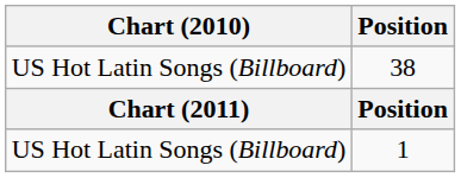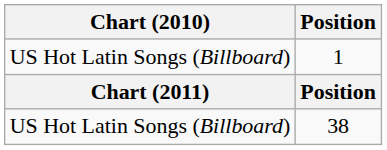rows swapped: 38 <-> 1
